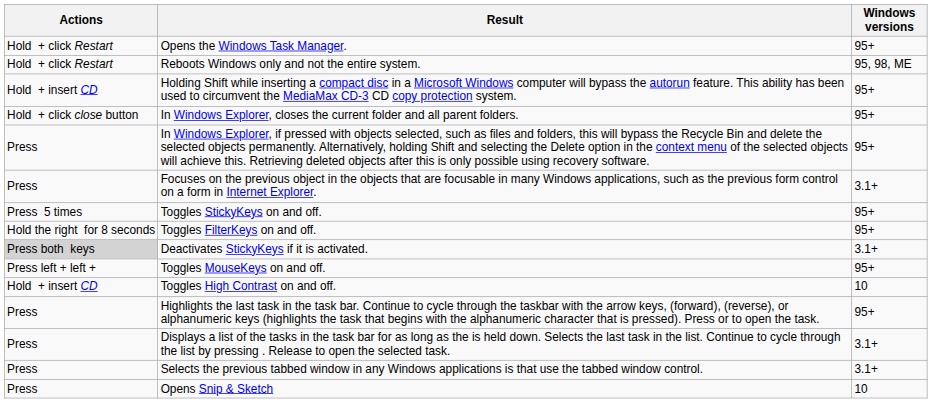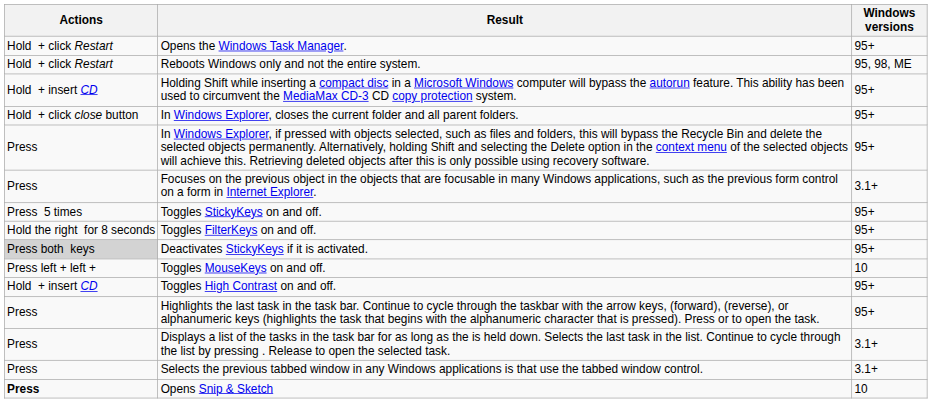Deactivates StickyKeys if it is activated. | Windows versions: 3.1+ -> 95+
Toggles MouseKeys on and off. | Windows versions: 95+ -> 10
Toggles High Contrast on and off. | Windows versions: 10 -> 95+
Opens Snip & Sketch | Actions: normal -> bold
